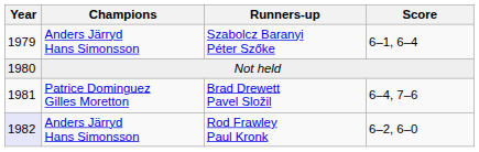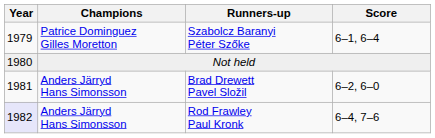Szabolcz Baranyi Péter Szőke | Champions: Anders Järryd Hans Simonsson -> Patrice Dominguez Gilles Moretton
Brad Drewett Pavel Složil | Champions: Patrice Dominguez Gilles Moretton -> Anders Järryd Hans Simonsson
Brad Drewett Pavel Složil | Score: 6–4, 7–6 -> 6–2, 6–0
Rod Frawley Paul Kronk | Score: 6–2, 6–0 -> 6–4, 7–6
